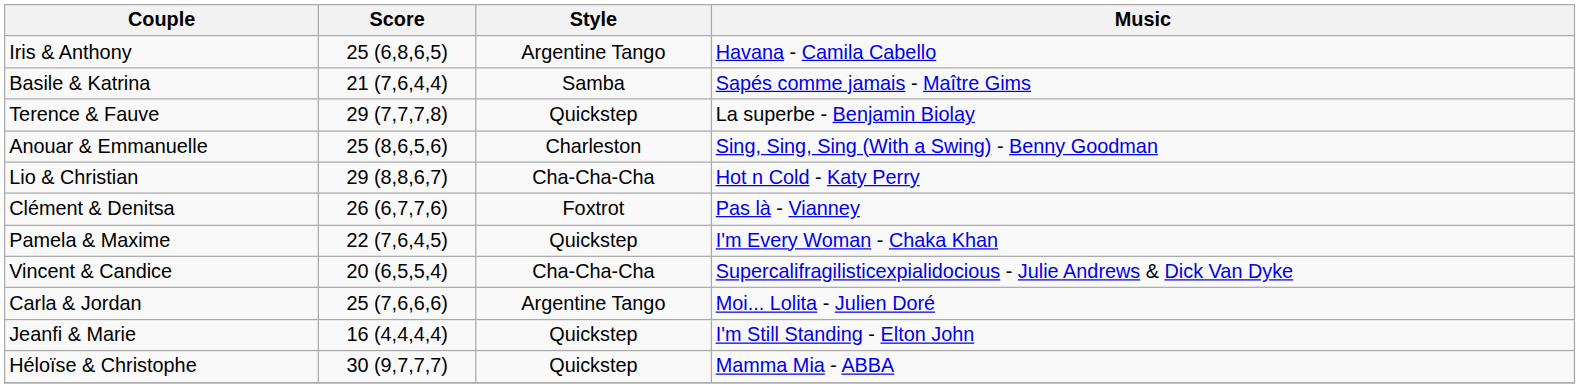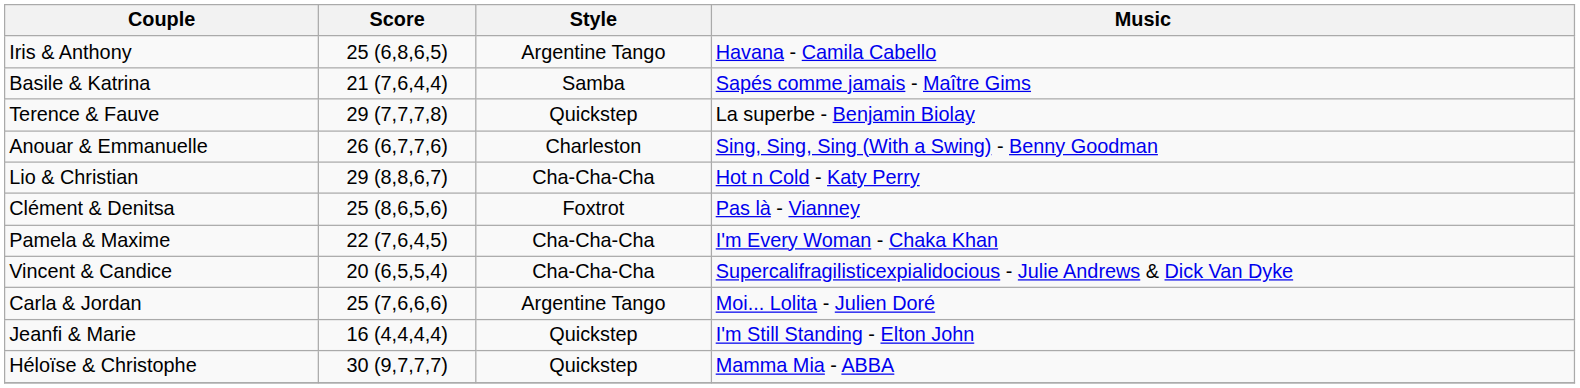Anouar & Emmanuelle | Score: 25 (8,6,5,6) -> 26 (6,7,7,6)
Clément & Denitsa | Score: 26 (6,7,7,6) -> 25 (8,6,5,6)
Pamela & Maxime | Style: Quickstep -> Cha-Cha-Cha
